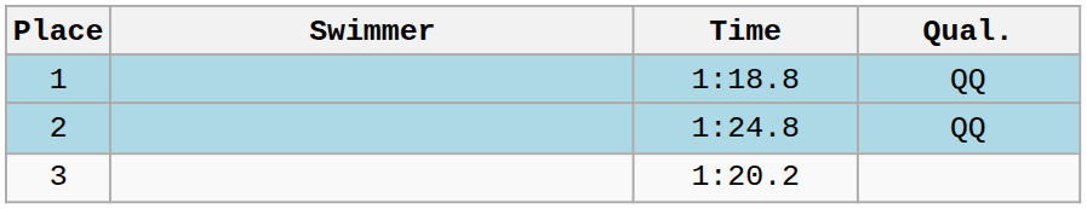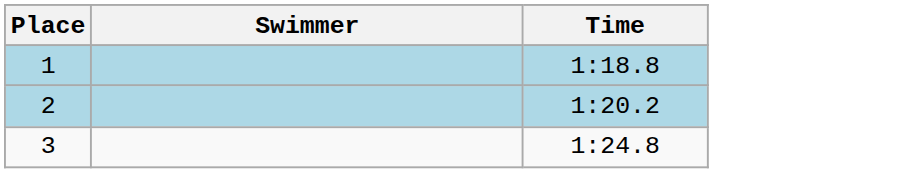- column: Qual. | QQ | QQ
2 | Time: 1:24.8 -> 1:20.2
3 | Time: 1:20.2 -> 1:24.8
